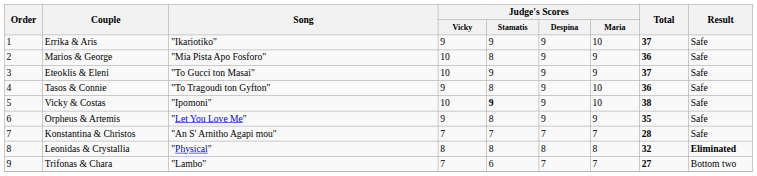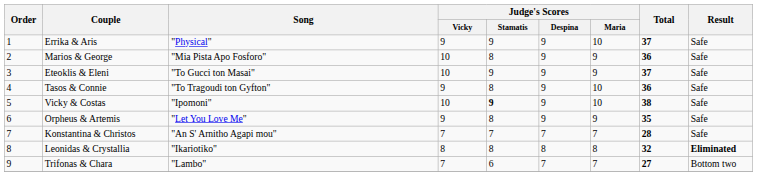Errika & Aris | Song: "Ikariotiko" -> "Physical"
Leonidas & Crystallia | Song: "Physical" -> "Ikariotiko"
